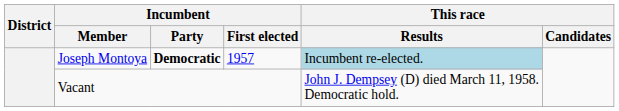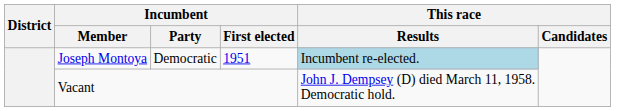Joseph Montoya | Incumbent / Party: bold -> normal
Joseph Montoya | Incumbent / First elected: 1957 -> 1951
